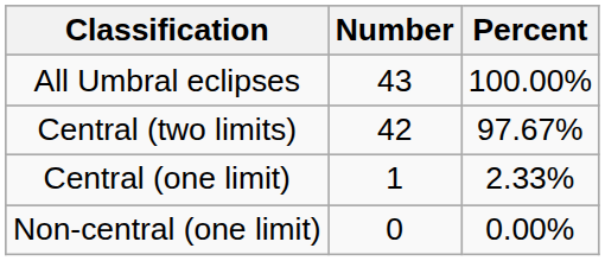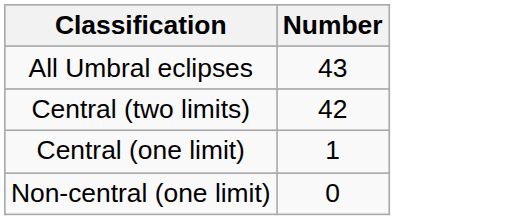- column: Percent | 100.00% | 97.67% | 2.33% | 0.00%
